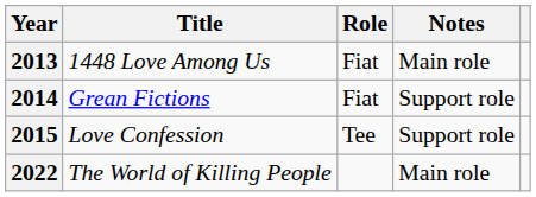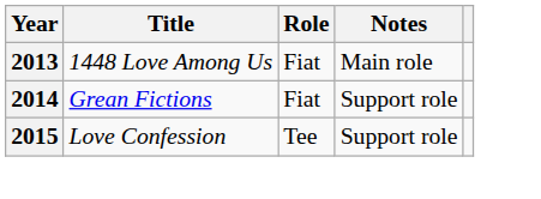- row: 2022 | The World of Killing People | Main role
